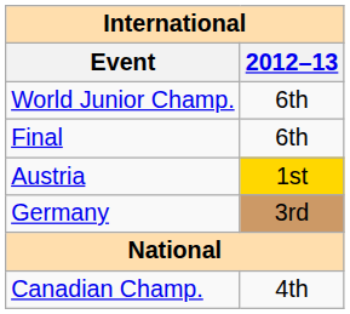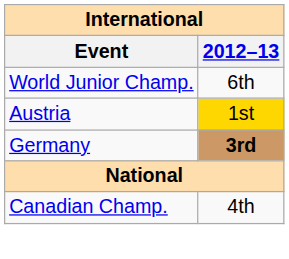- row: Final | 6th
Germany | 2012–13: normal -> bold
